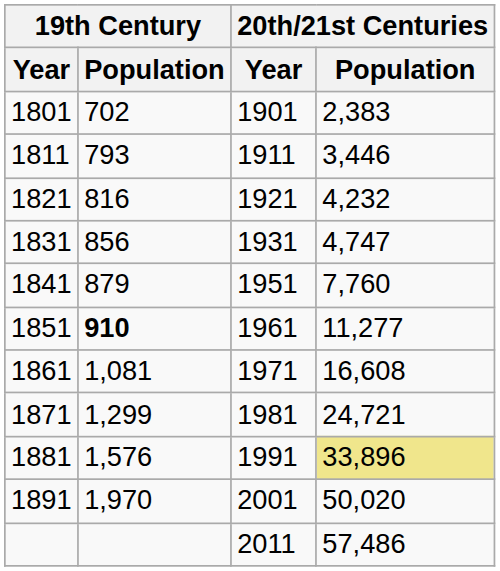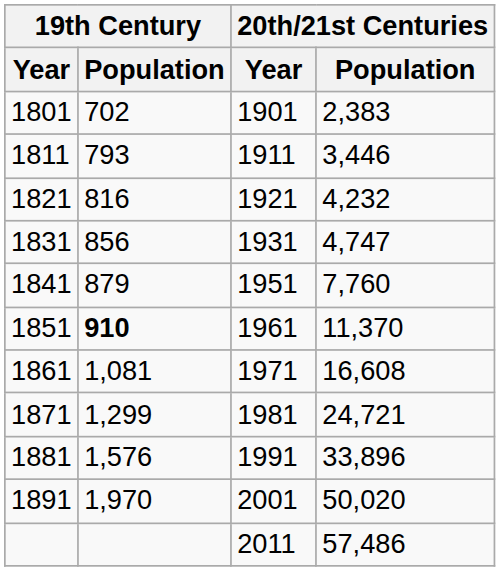1851 | 20th/21st Centuries / Population: 11,277 -> 11,370
1881 | 20th/21st Centuries / Population: khaki background -> no background
